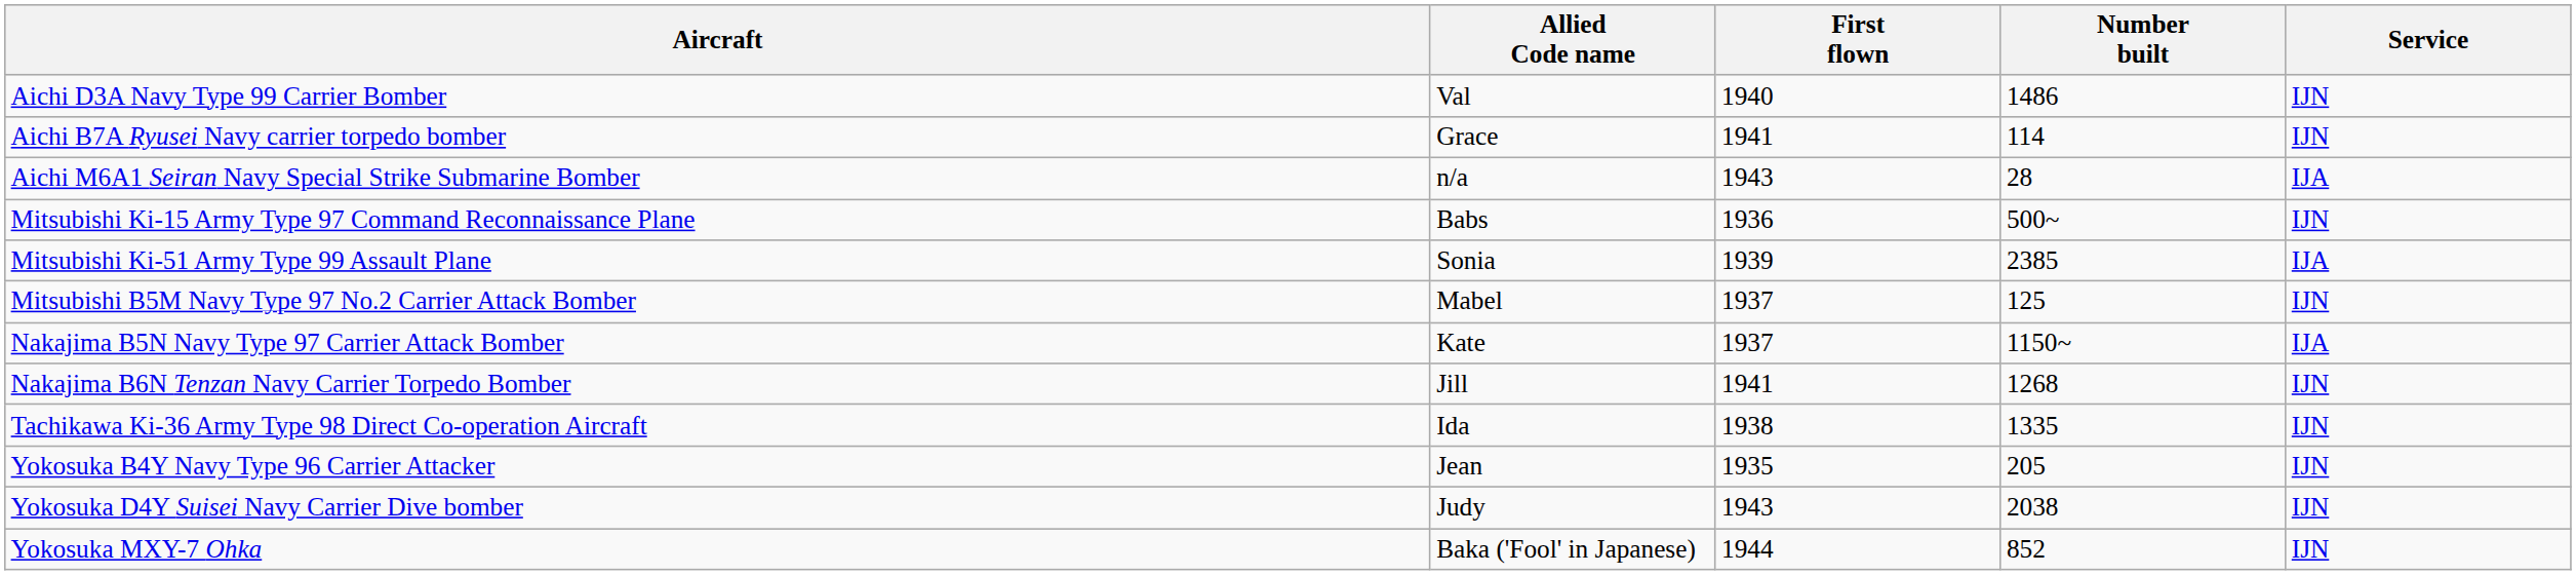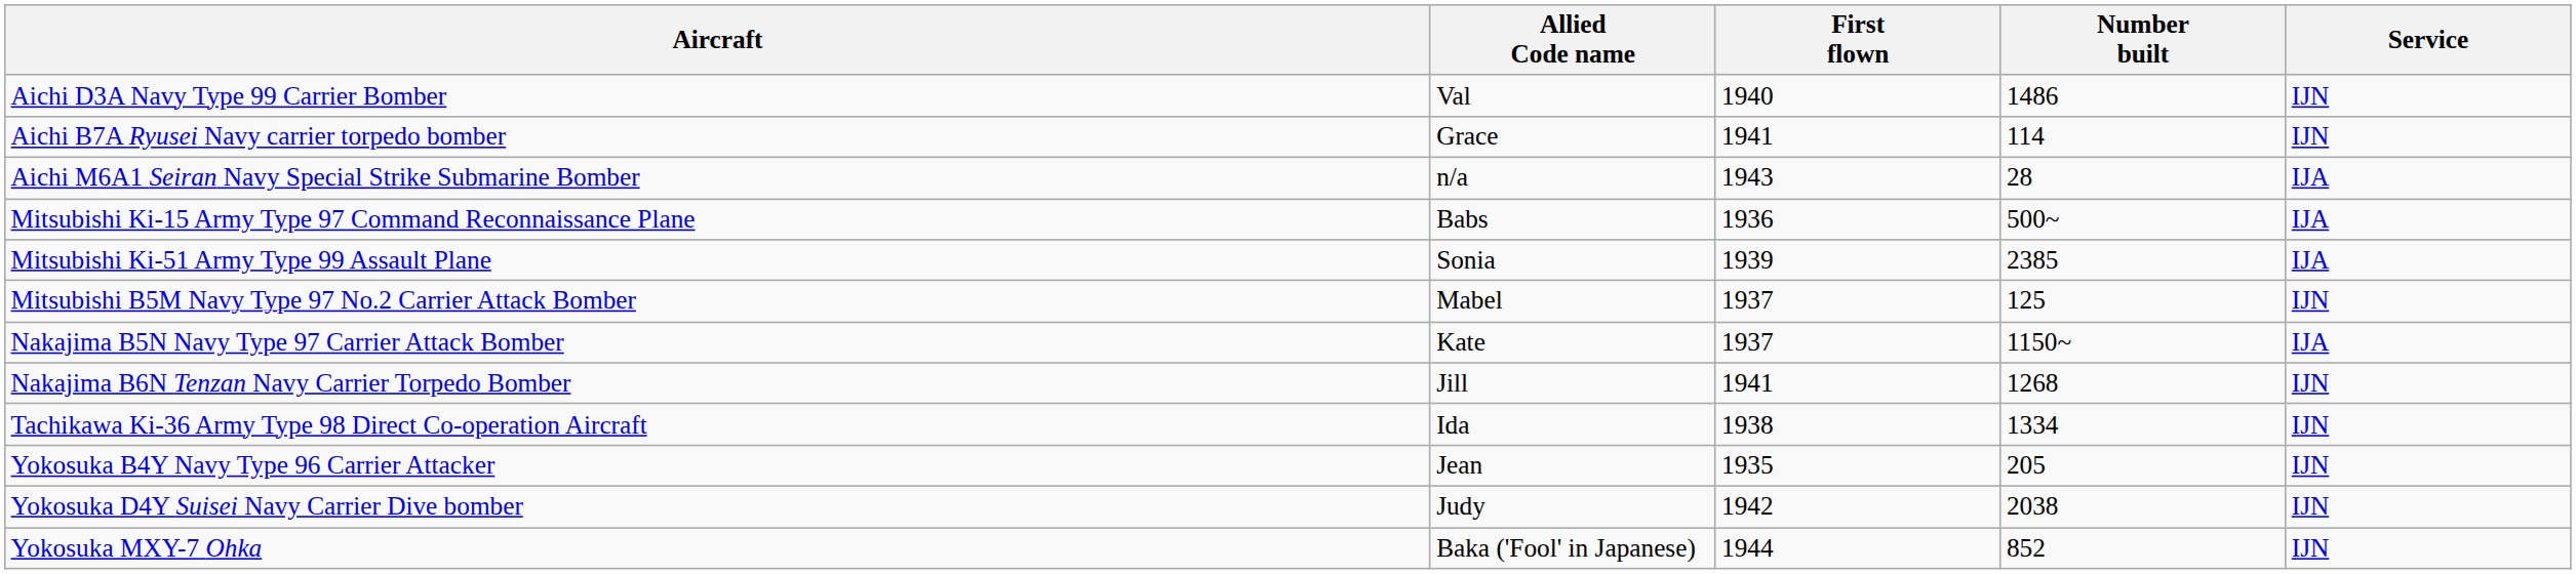Mitsubishi Ki-15 Army Type 97 Command Reconnaissance Plane | Service: IJN -> IJA
Tachikawa Ki-36 Army Type 98 Direct Co-operation Aircraft | Number built: 1335 -> 1334
Yokosuka D4Y Suisei Navy Carrier Dive bomber | First flown: 1943 -> 1942
